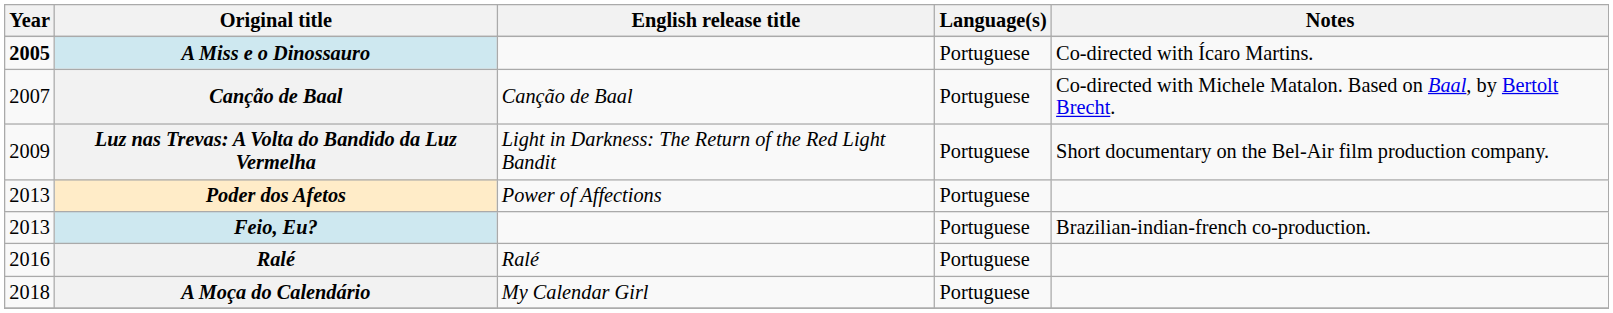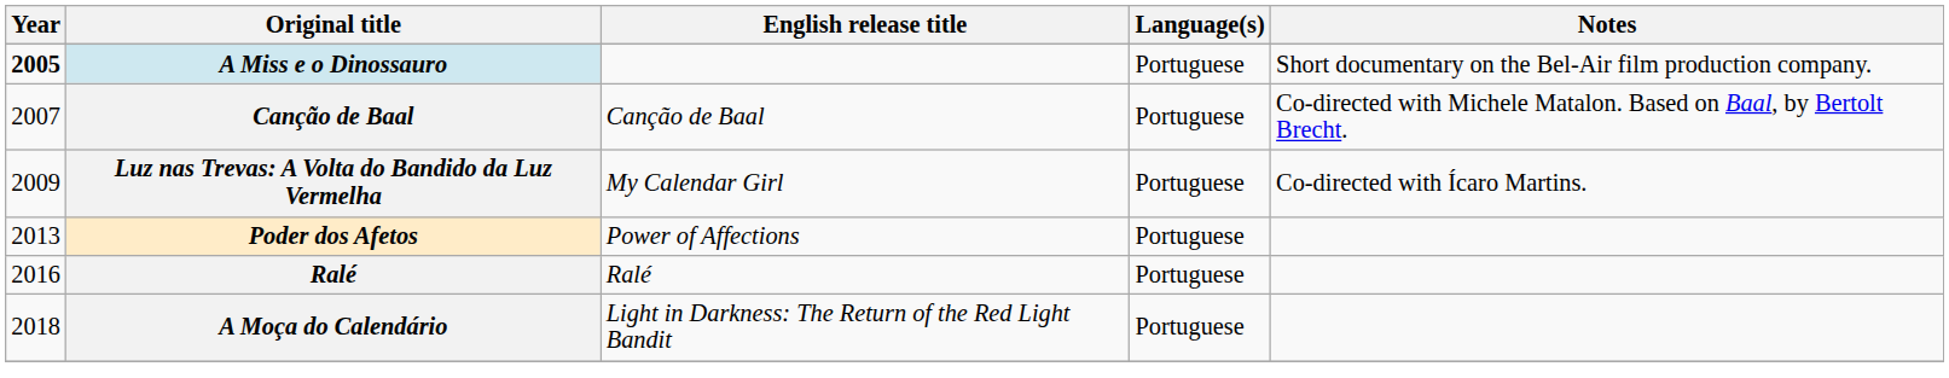A Miss e o Dinossauro | Notes: Co-directed with Ícaro Martins. -> Short documentary on the Bel-Air film production company.
Luz nas Trevas: A Volta do Bandido da Luz Vermelha | English release title: Light in Darkness: The Return of the Red Light Bandit -> My Calendar Girl
Luz nas Trevas: A Volta do Bandido da Luz Vermelha | Notes: Short documentary on the Bel-Air film production company. -> Co-directed with Ícaro Martins.
- row: 2013 | Feio, Eu? | Portuguese | Brazilian-indian-french co-production.
A Moça do Calendário | English release title: My Calendar Girl -> Light in Darkness: The Return of the Red Light Bandit
